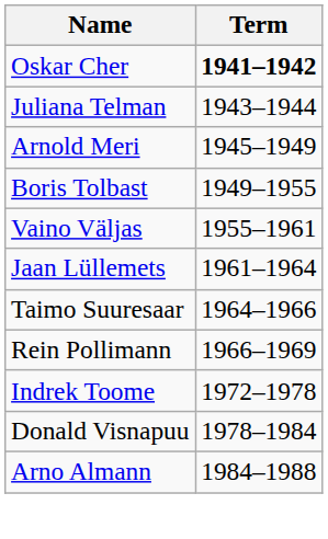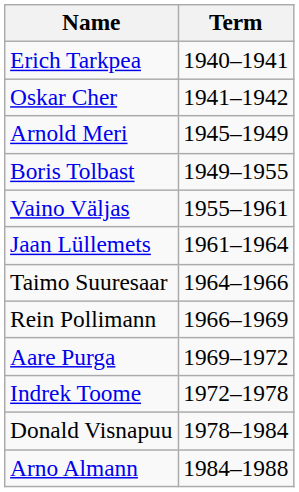+ row: Erich Tarkpea | 1940–1941
Oskar Cher | Term: bold -> normal
- row: Juliana Telman | 1943–1944
+ row: Aare Purga | 1969–1972
